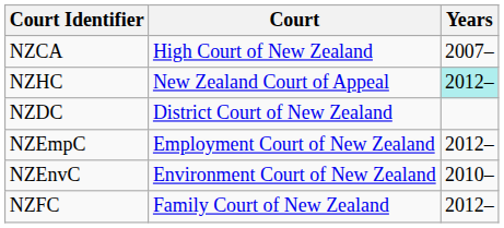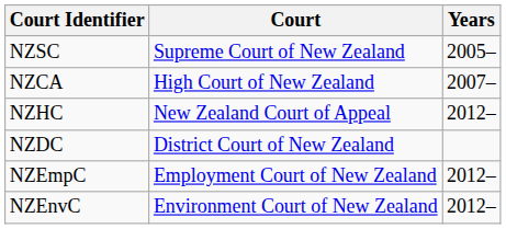+ row: NZSC | Supreme Court of New Zealand | 2005–
NZHC | Years: paleturquoise background -> no background
NZEnvC | Years: 2010– -> 2012–
- row: NZFC | Family Court of New Zealand | 2012–
